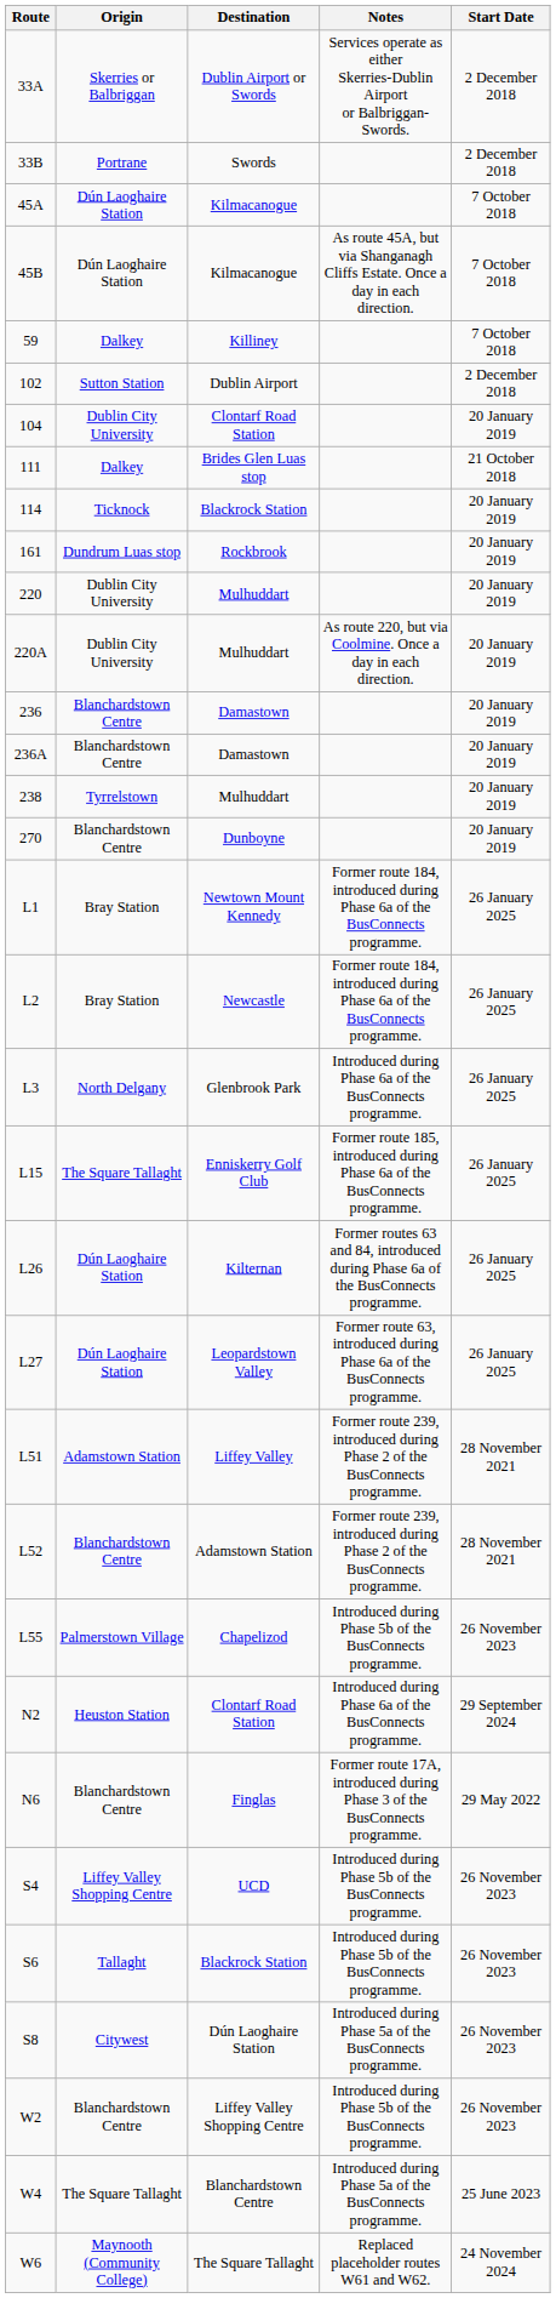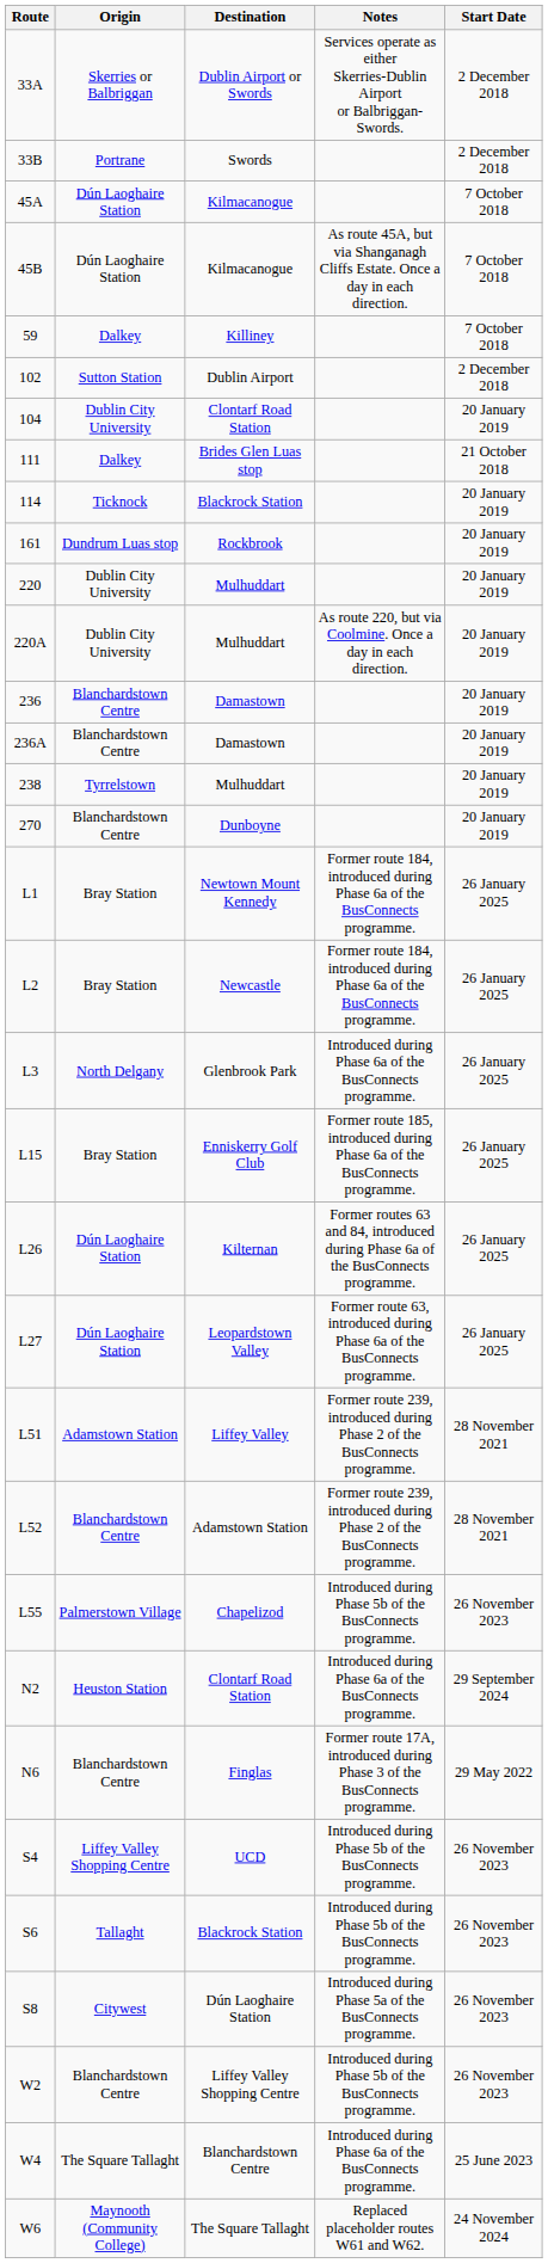L15 | Origin: The Square Tallaght -> Bray Station
W4 | Notes: Introduced during Phase 5a of the BusConnects programme. -> Introduced during Phase 6a of the BusConnects programme.
